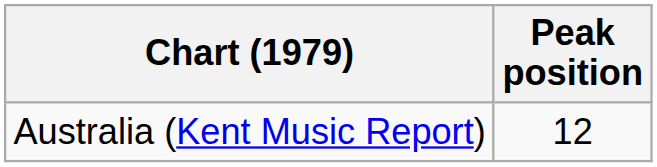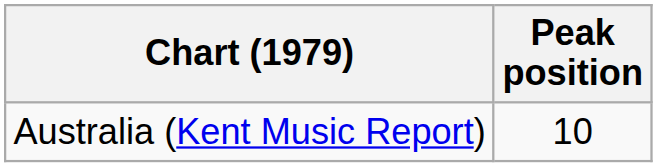Australia (Kent Music Report) | Peak position: 12 -> 10
